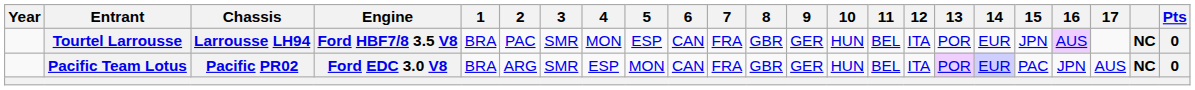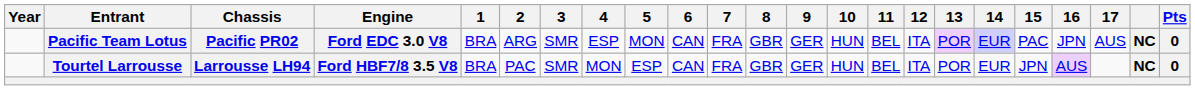rows swapped: Tourtel Larrousse <-> Pacific Team Lotus
